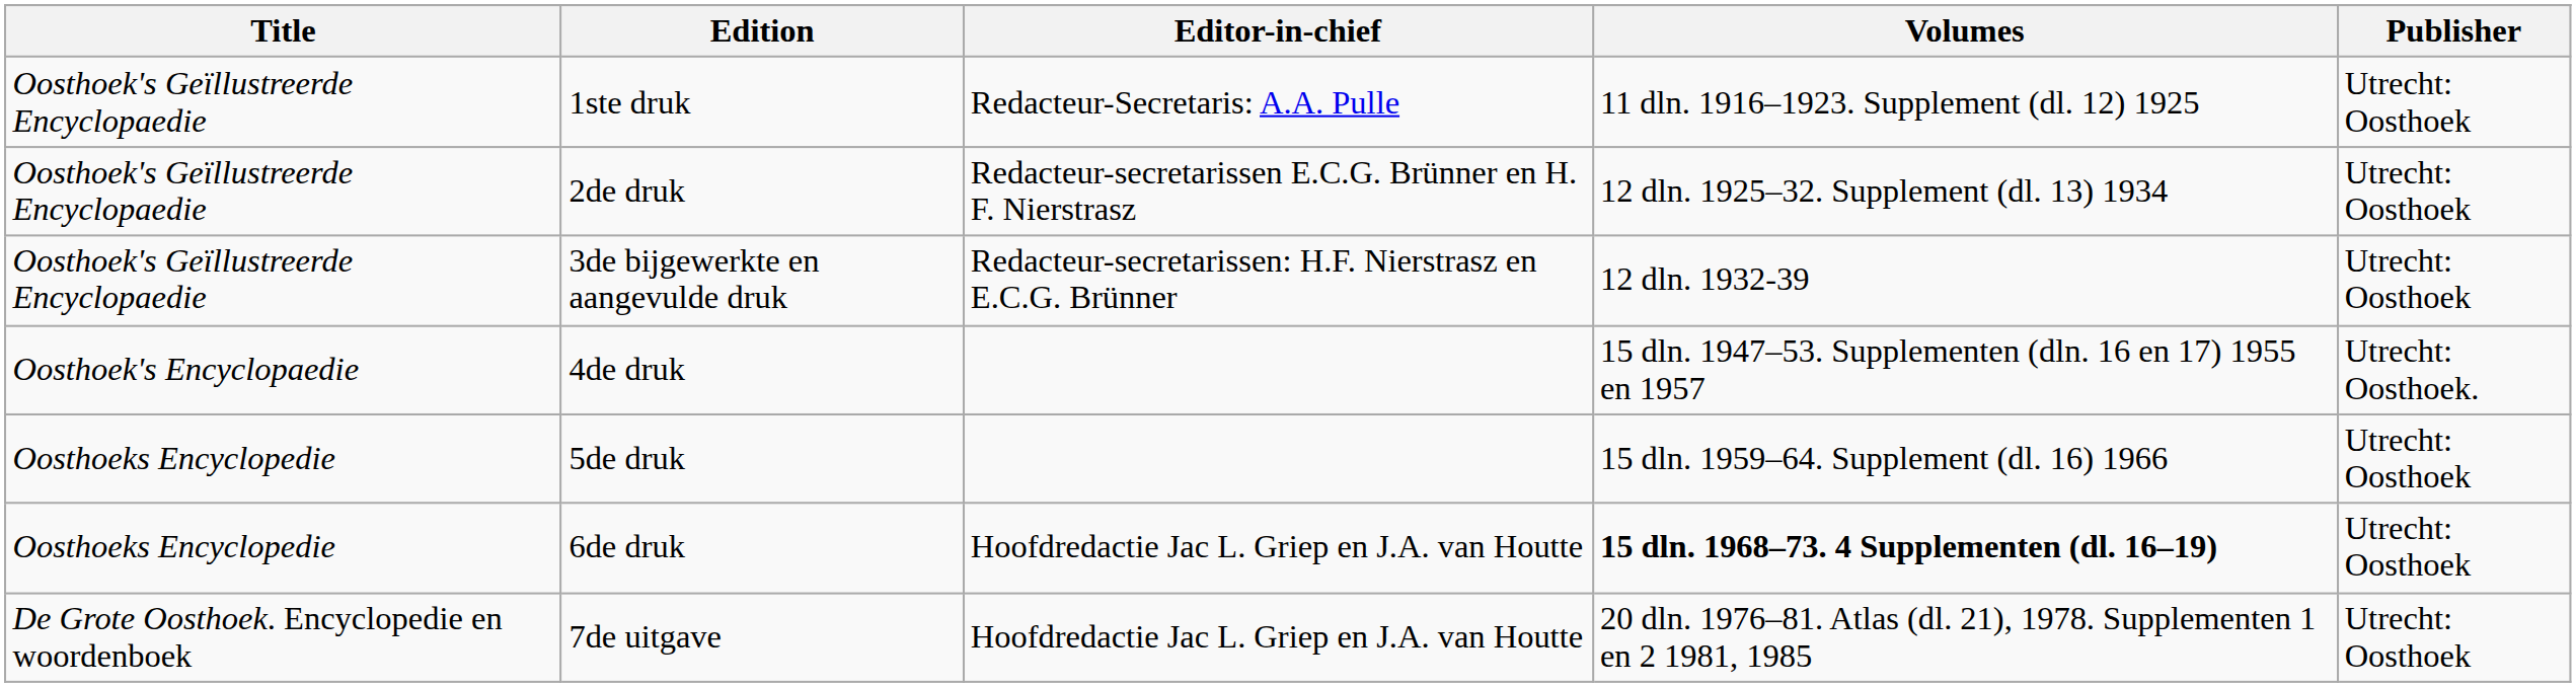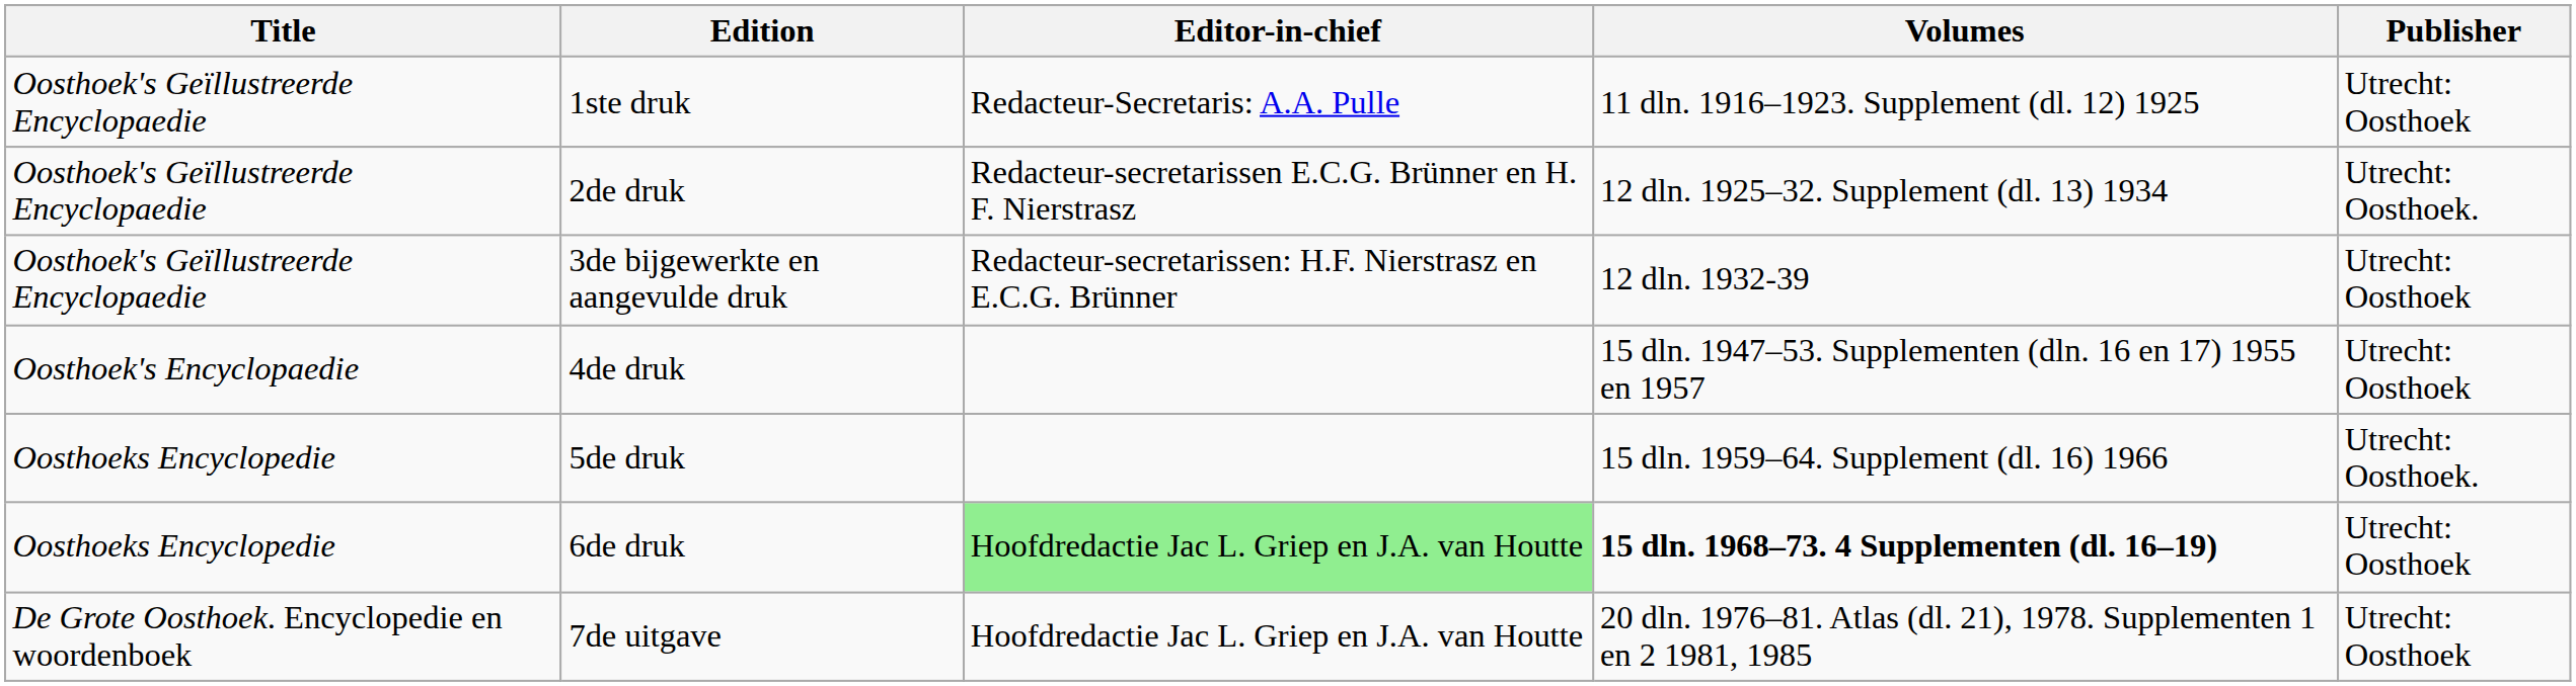2de druk | Publisher: Utrecht: Oosthoek -> Utrecht: Oosthoek.
4de druk | Publisher: Utrecht: Oosthoek. -> Utrecht: Oosthoek
5de druk | Publisher: Utrecht: Oosthoek -> Utrecht: Oosthoek.
6de druk | Editor-in-chief: no background -> lightgreen background
